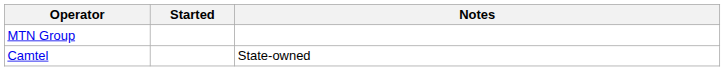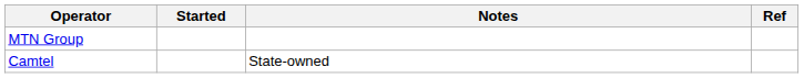+ column: Ref
